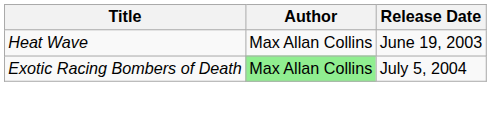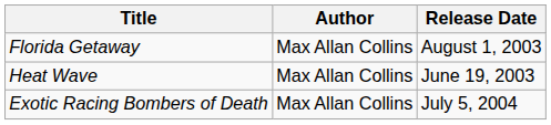+ row: Florida Getaway | Max Allan Collins | August 1, 2003
Exotic Racing Bombers of Death | Author: lightgreen background -> no background
